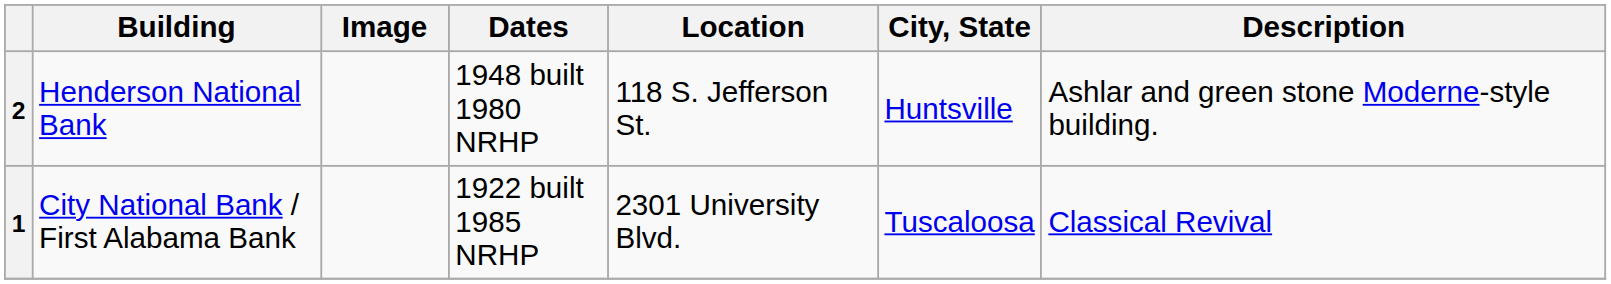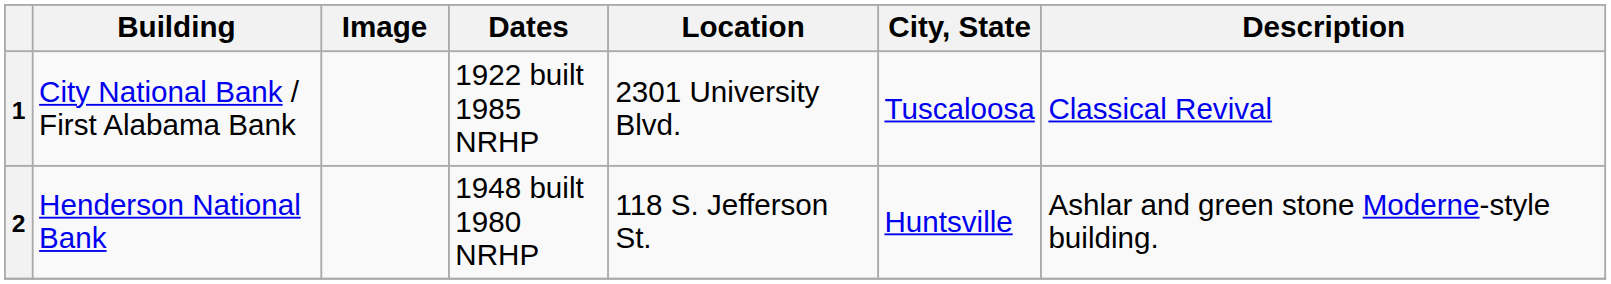rows swapped: 1 <-> 2
